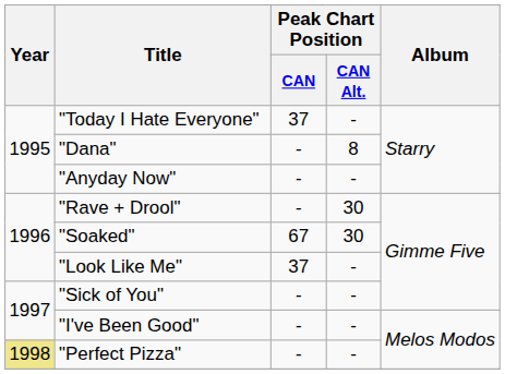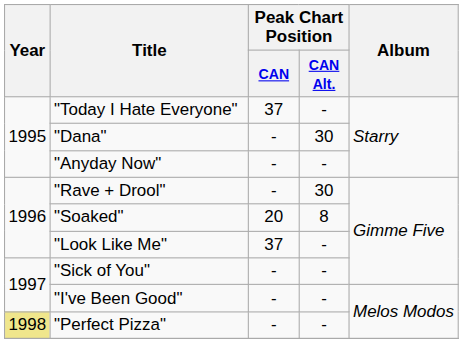"Dana" | Peak Chart Position / CAN Alt.: 8 -> 30
"Soaked" | Peak Chart Position / CAN: 67 -> 20
"Soaked" | Peak Chart Position / CAN Alt.: 30 -> 8
